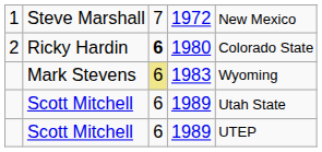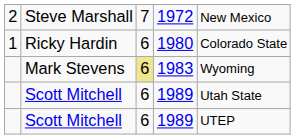Steve Marshall | column 1: 1 -> 2
Ricky Hardin | column 1: 2 -> 1
Ricky Hardin | column 3: bold -> normal
